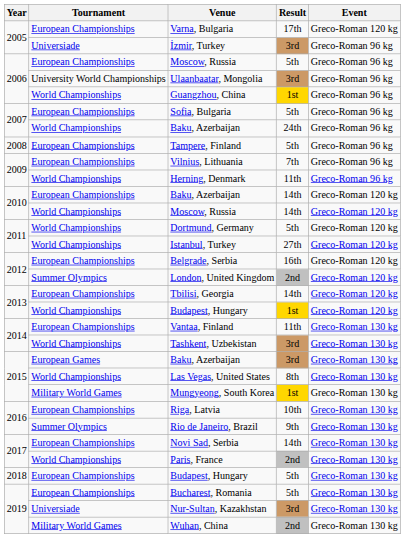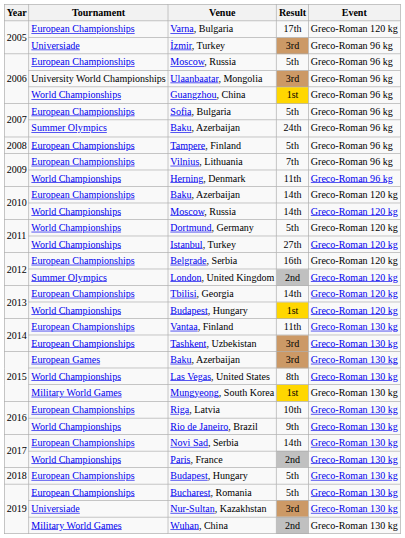2007 / Baku, Azerbaijan | Tournament: World Championships -> Summer Olympics
Tashkent, Uzbekistan | Tournament: World Championships -> European Championships
Rio de Janeiro, Brazil | Tournament: Summer Olympics -> World Championships
